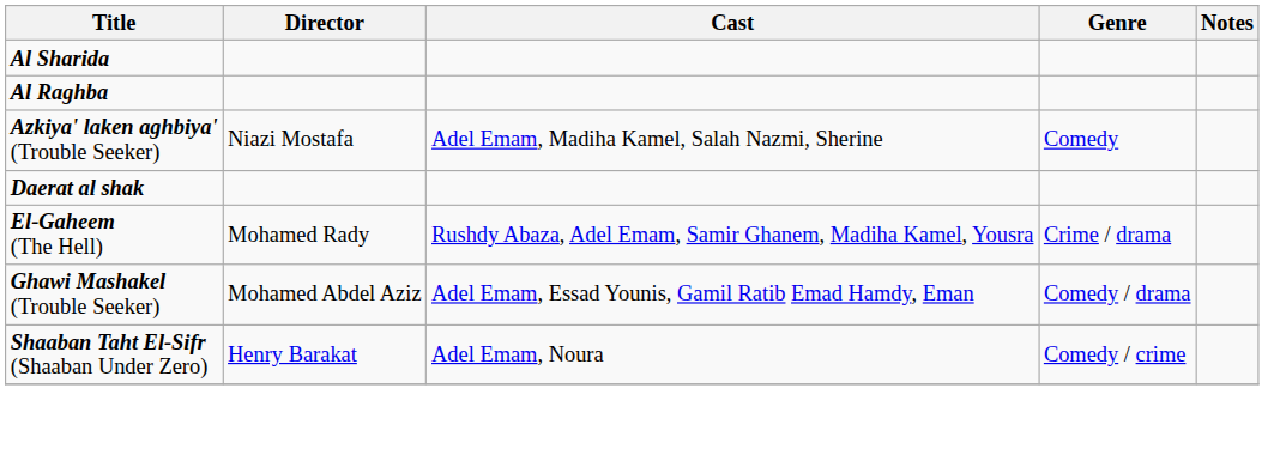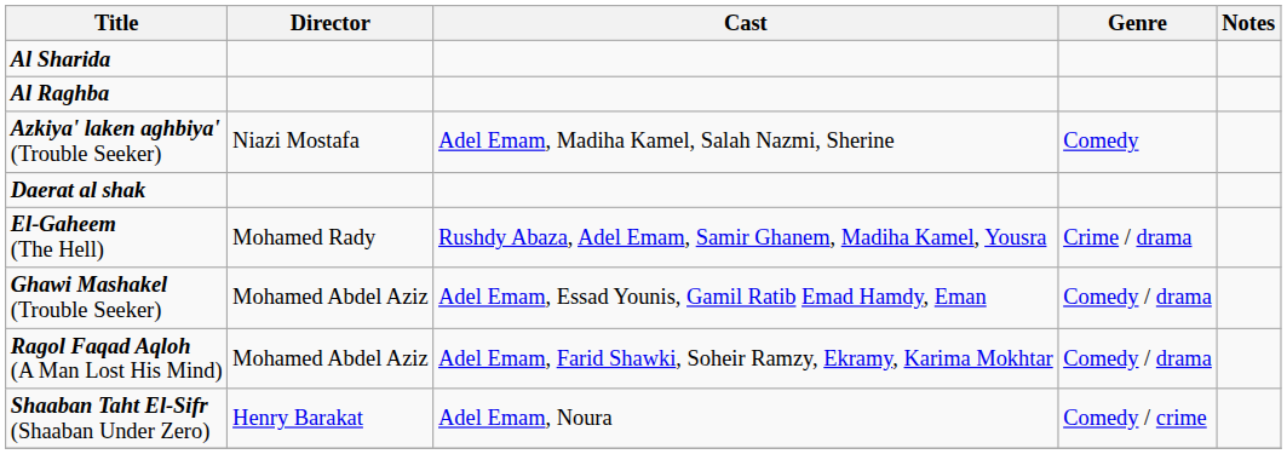+ row: Ragol Faqad Aqloh (A Man Lost His Mind) | Mohamed Abdel Aziz | Adel Emam, Farid Shawki, Soheir Ramzy, Ekramy, Karima Mokhtar | Comedy / drama
